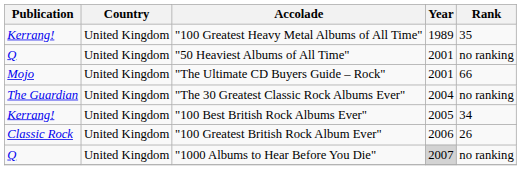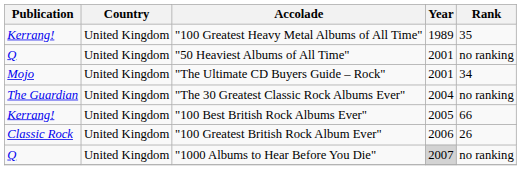"The Ultimate CD Buyers Guide – Rock" | Rank: 66 -> 34
"100 Best British Rock Albums Ever" | Rank: 34 -> 66
